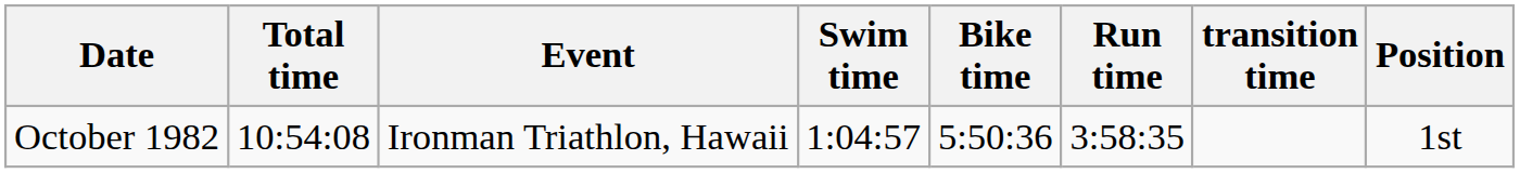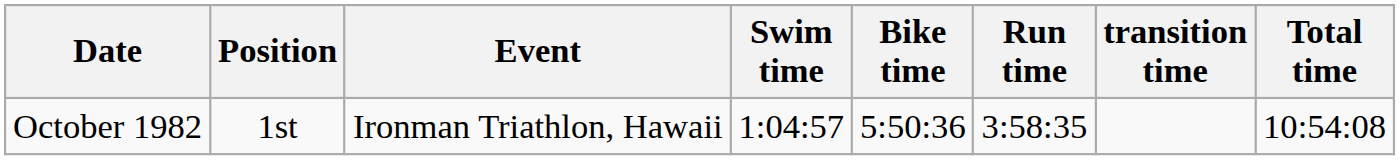columns swapped: Position <-> Total time
